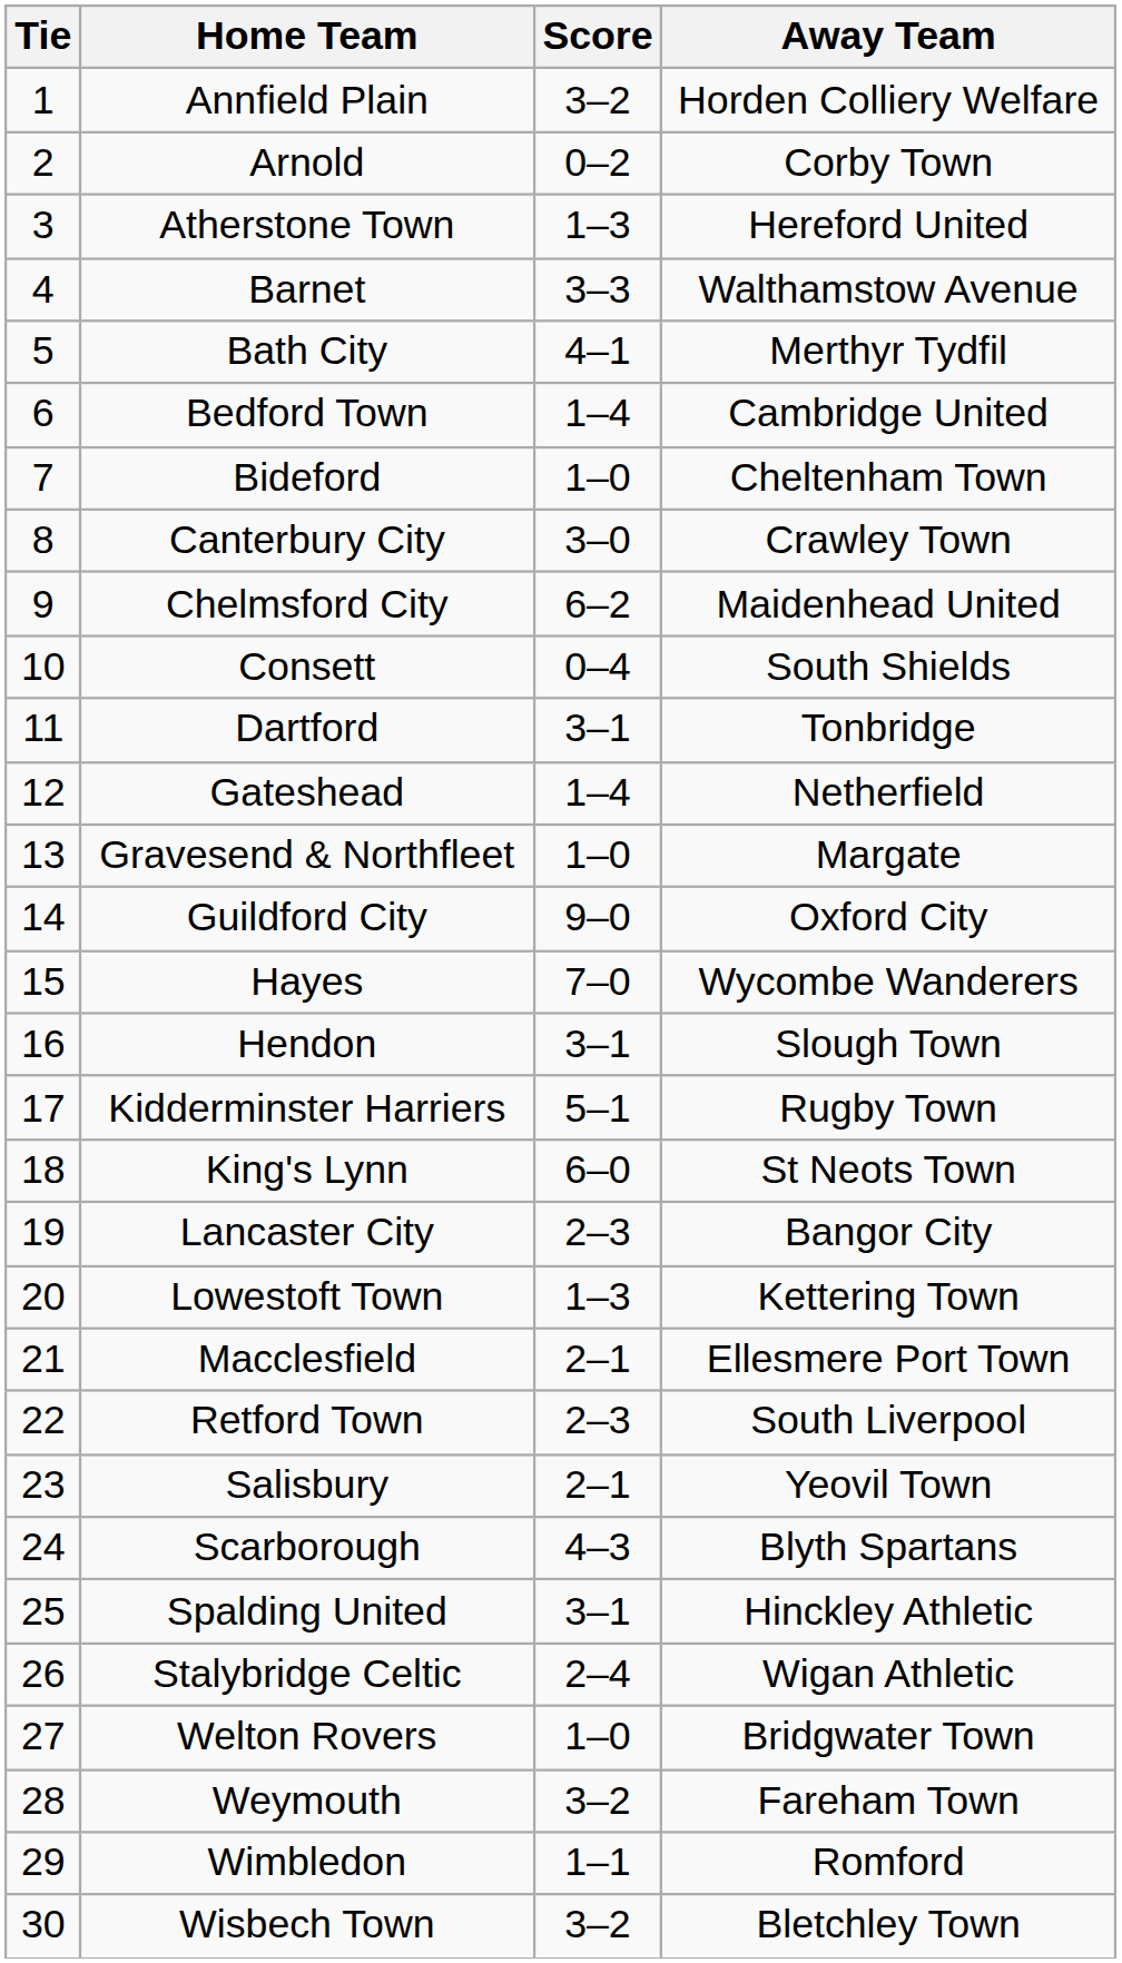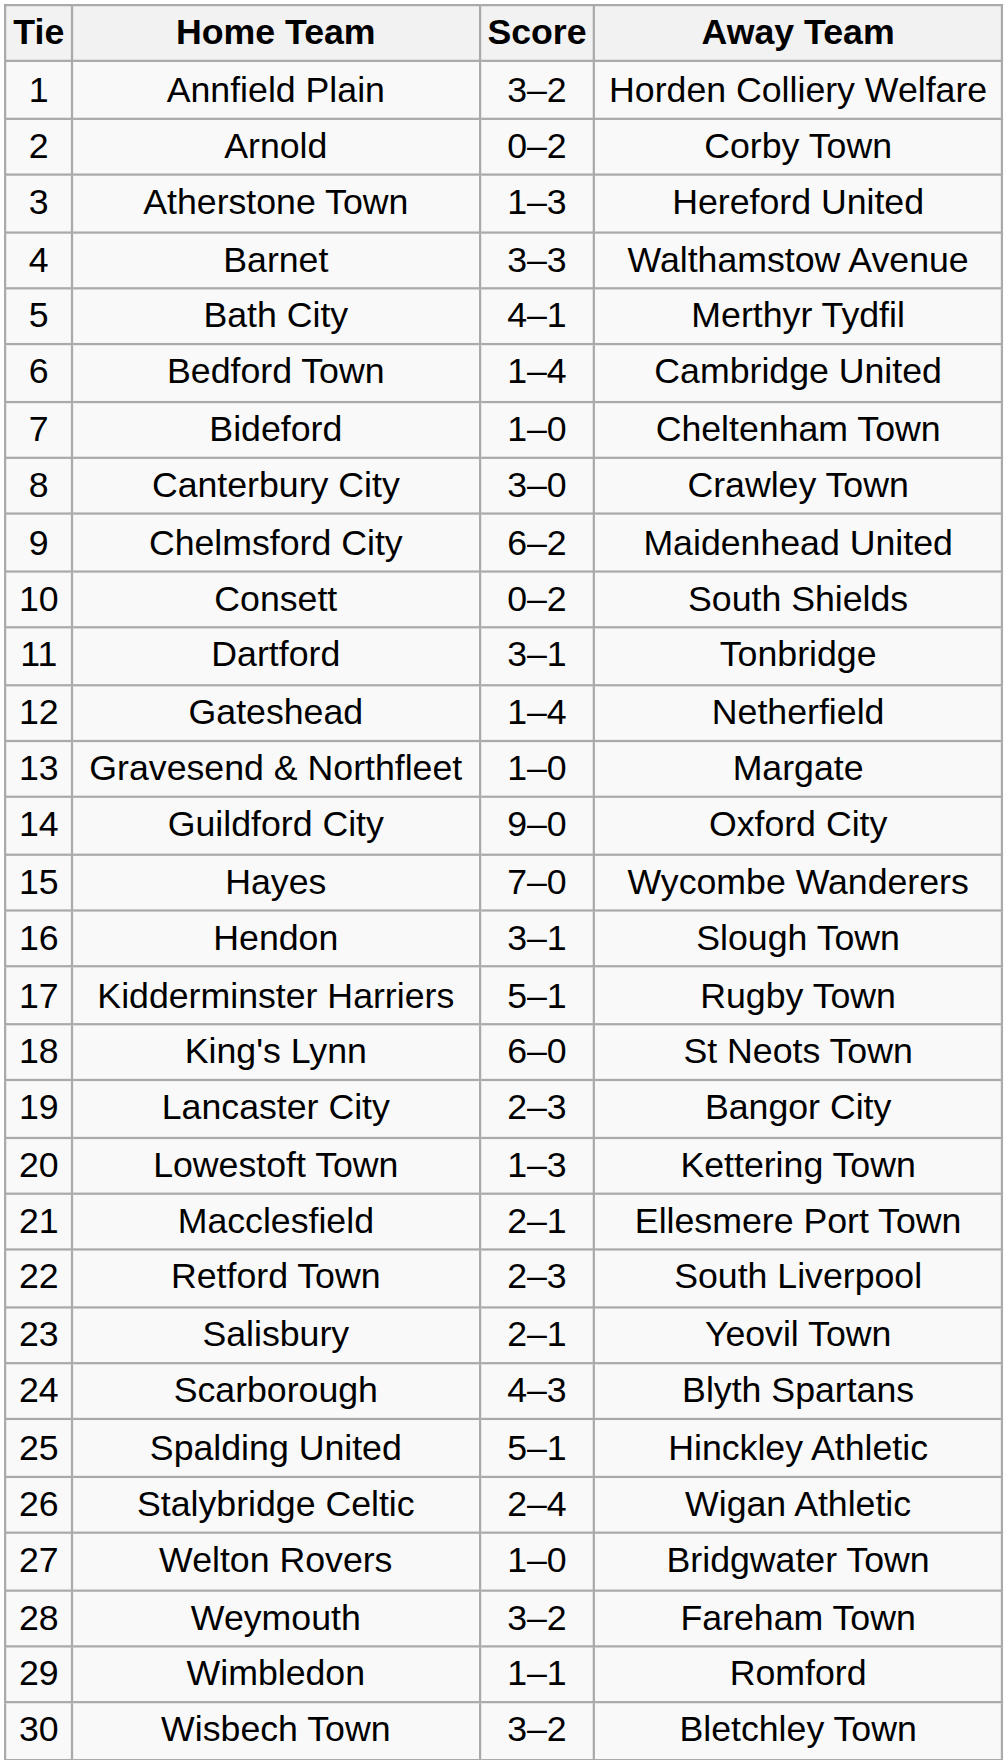Consett | Score: 0–4 -> 0–2
Spalding United | Score: 3–1 -> 5–1
